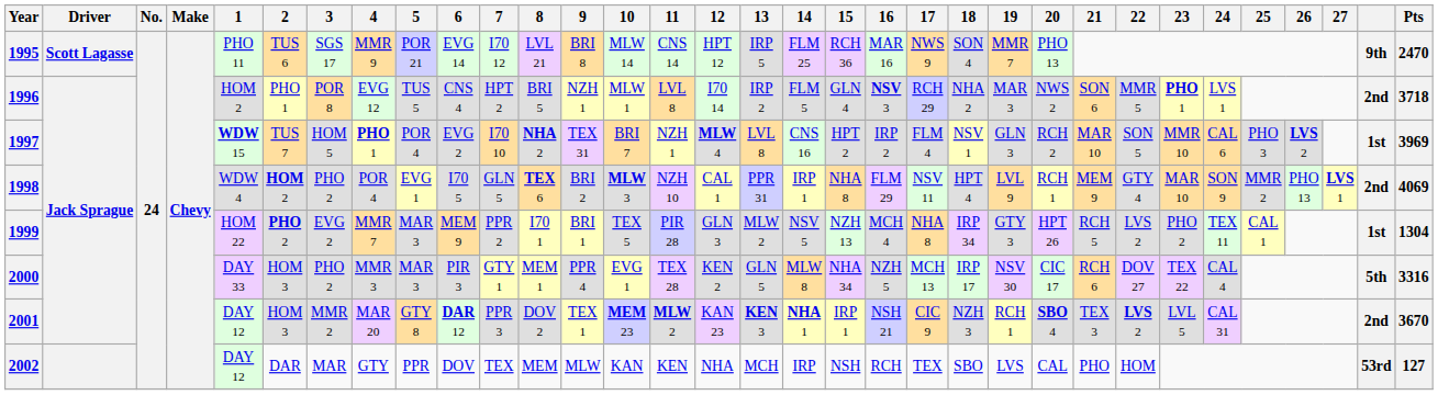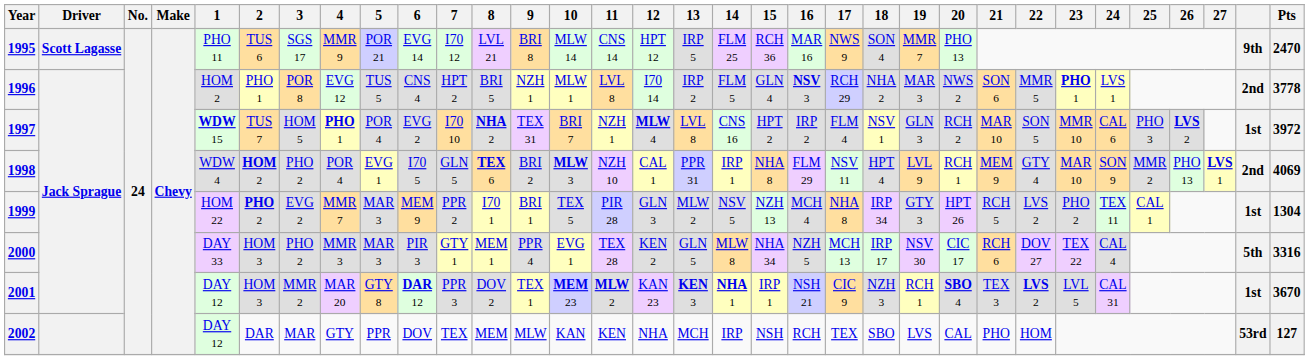1996 | Pts: 3718 -> 3778
1997 | Pts: 3969 -> 3972
2001 | column 32: 2nd -> 1st
